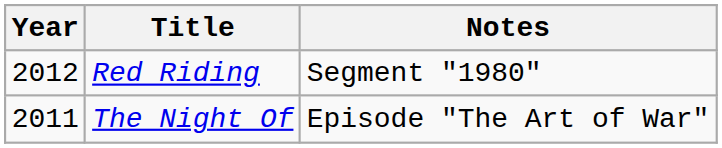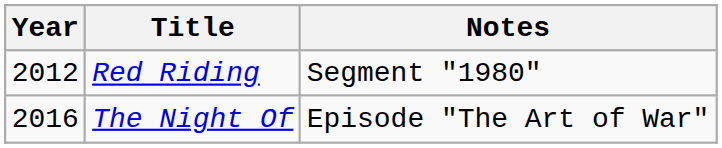The Night Of | Year: 2011 -> 2016
